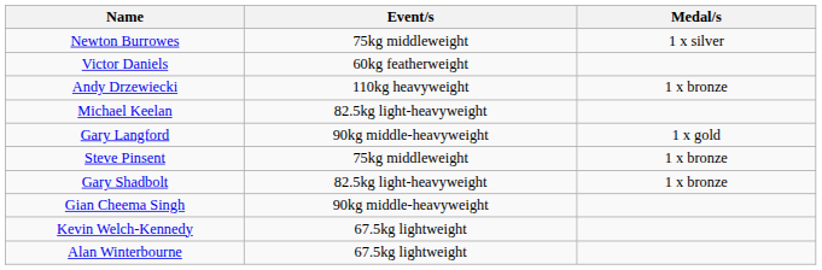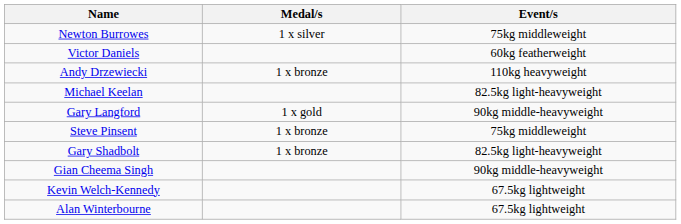columns swapped: Event/s <-> Medal/s
